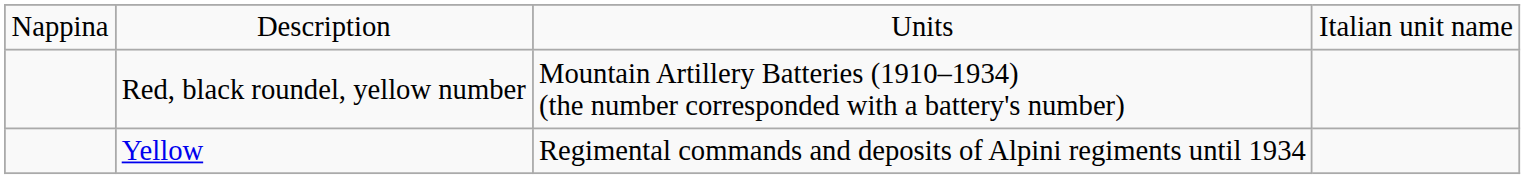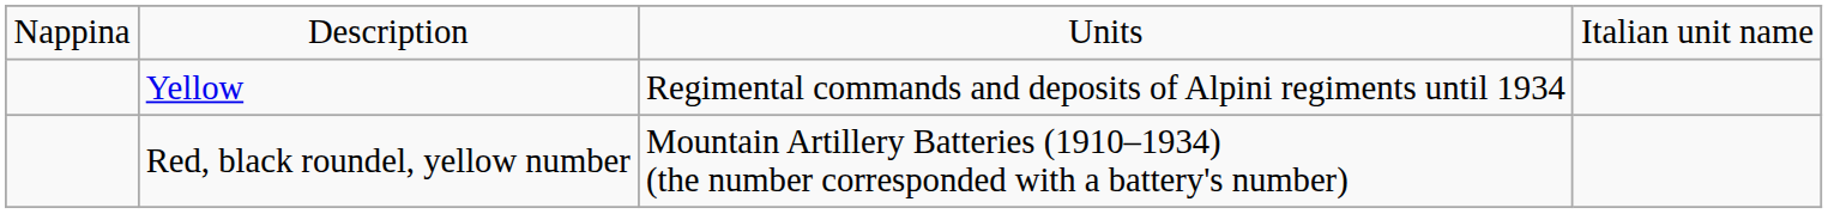rows swapped: Yellow <-> Red, black roundel, yellow number
